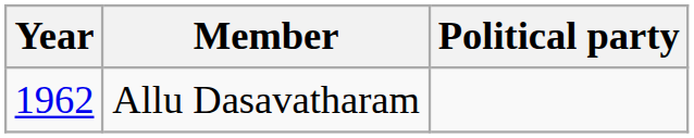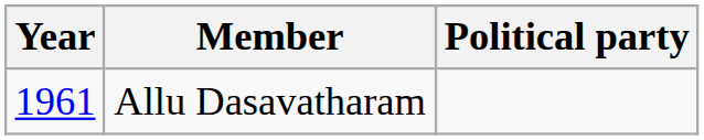Allu Dasavatharam | Year: 1962 -> 1961
